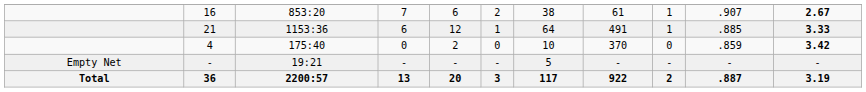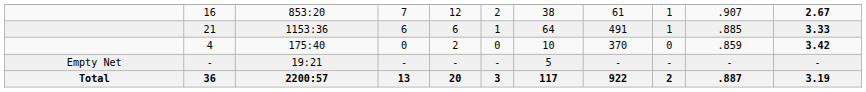16 | column 5: 6 -> 12
21 | column 5: 12 -> 6
